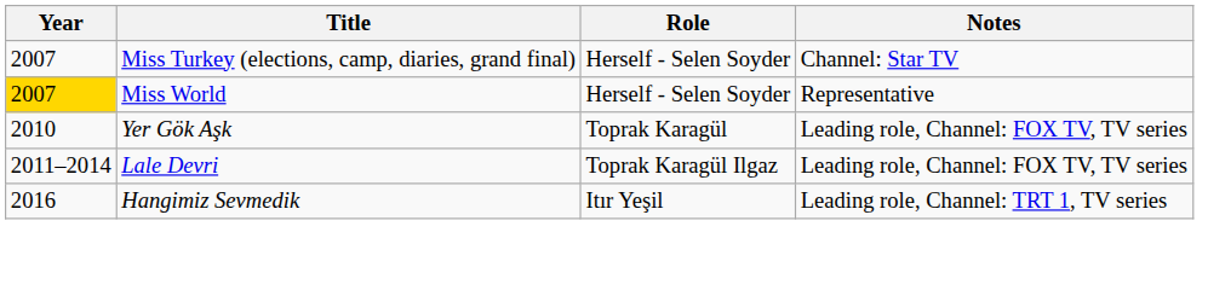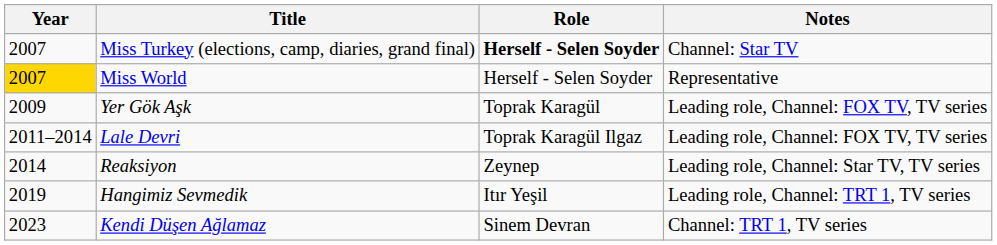Miss Turkey (elections, camp, diaries, grand final) | Role: normal -> bold
Yer Gök Aşk | Year: 2010 -> 2009
+ row: 2014 | Reaksiyon | Zeynep | Leading role, Channel: Star TV, TV series
Hangimiz Sevmedik | Year: 2016 -> 2019
+ row: 2023 | Kendi Düşen Ağlamaz | Sinem Devran | Channel: TRT 1, TV series
